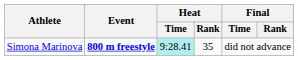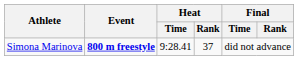Simona Marinova | Heat / Time: paleturquoise background -> no background
Simona Marinova | Heat / Rank: 35 -> 37
